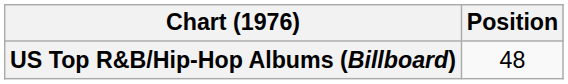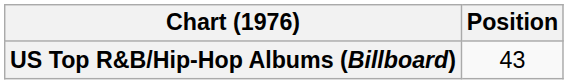US Top R&B/Hip-Hop Albums (Billboard) | Position: 48 -> 43
